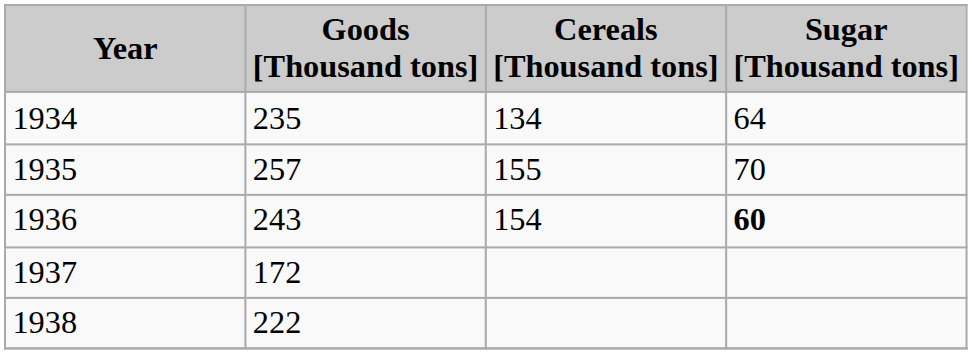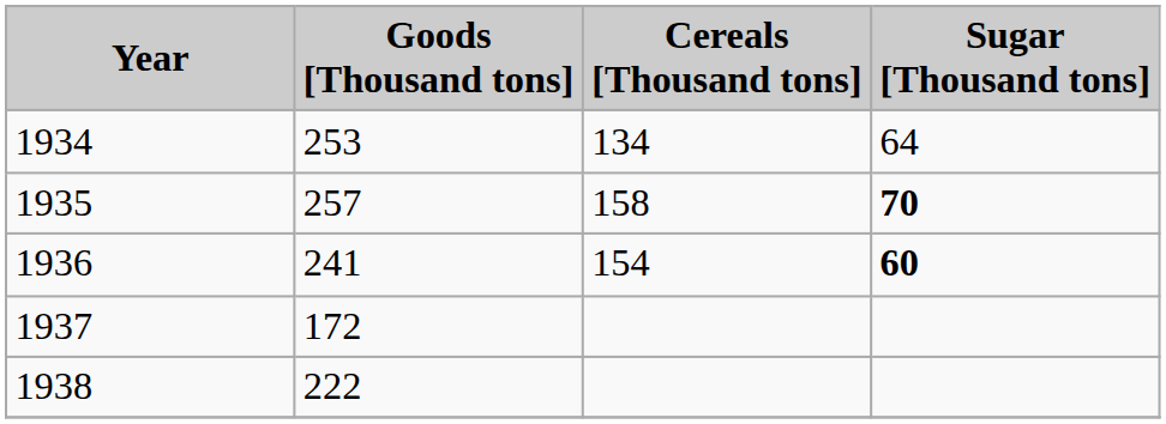1934 | Goods [Thousand tons]: 235 -> 253
1935 | Cereals [Thousand tons]: 155 -> 158
1935 | Sugar [Thousand tons]: normal -> bold
1936 | Goods [Thousand tons]: 243 -> 241
